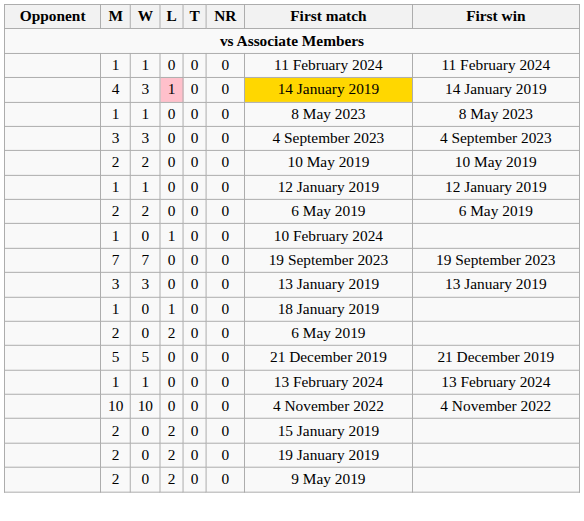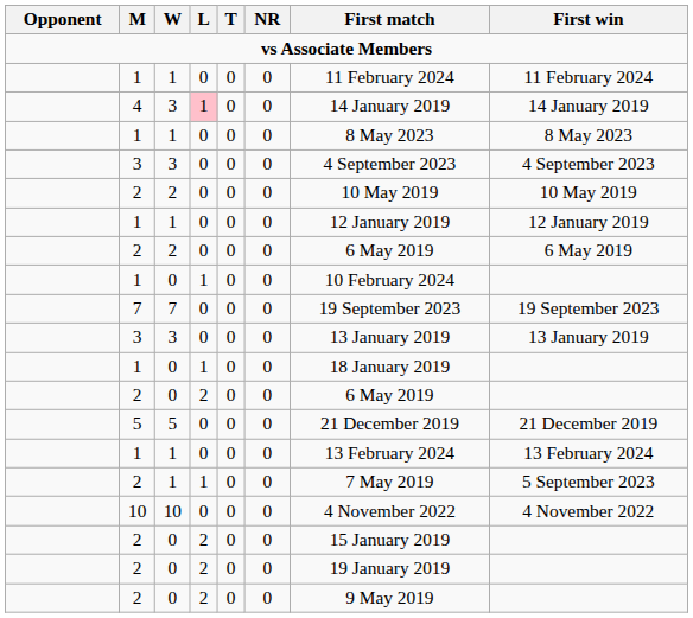4 | First match: gold background -> no background
+ row: 2 | 1 | 1 | 0 | 0 | 7 May 2019 | 5 September 2023
